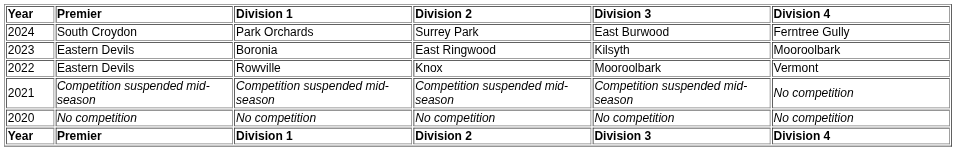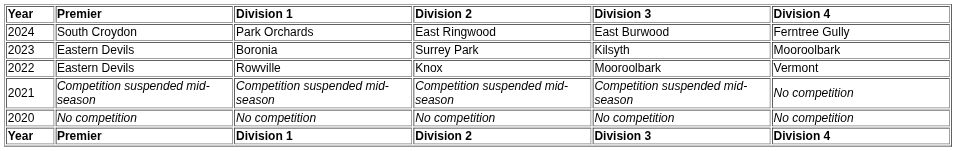Park Orchards | Division 2: Surrey Park -> East Ringwood
Boronia | Division 2: East Ringwood -> Surrey Park
